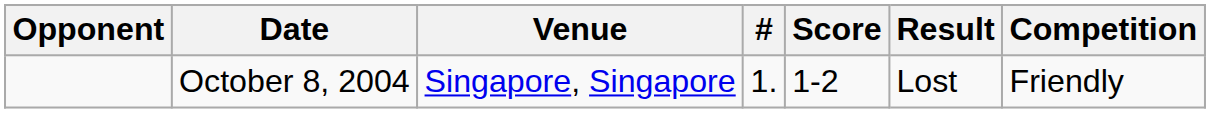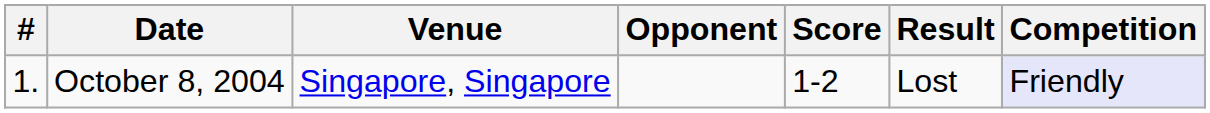columns swapped: # <-> Opponent
October 8, 2004 | Competition: no background -> lavender background
